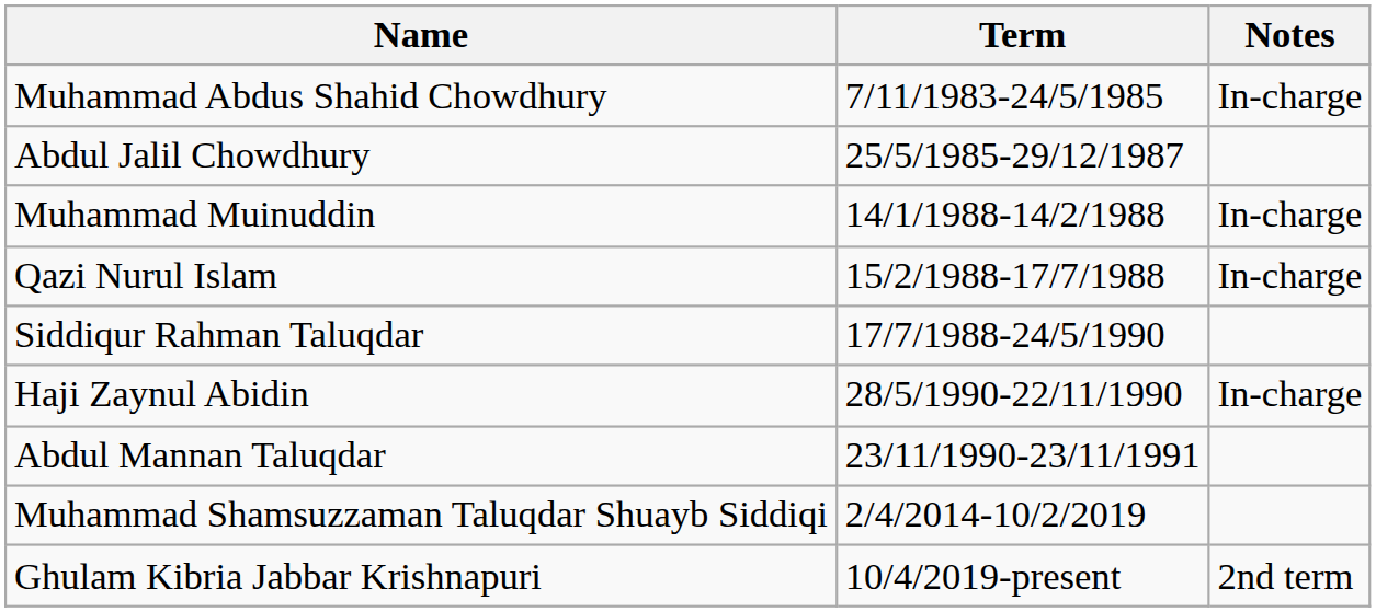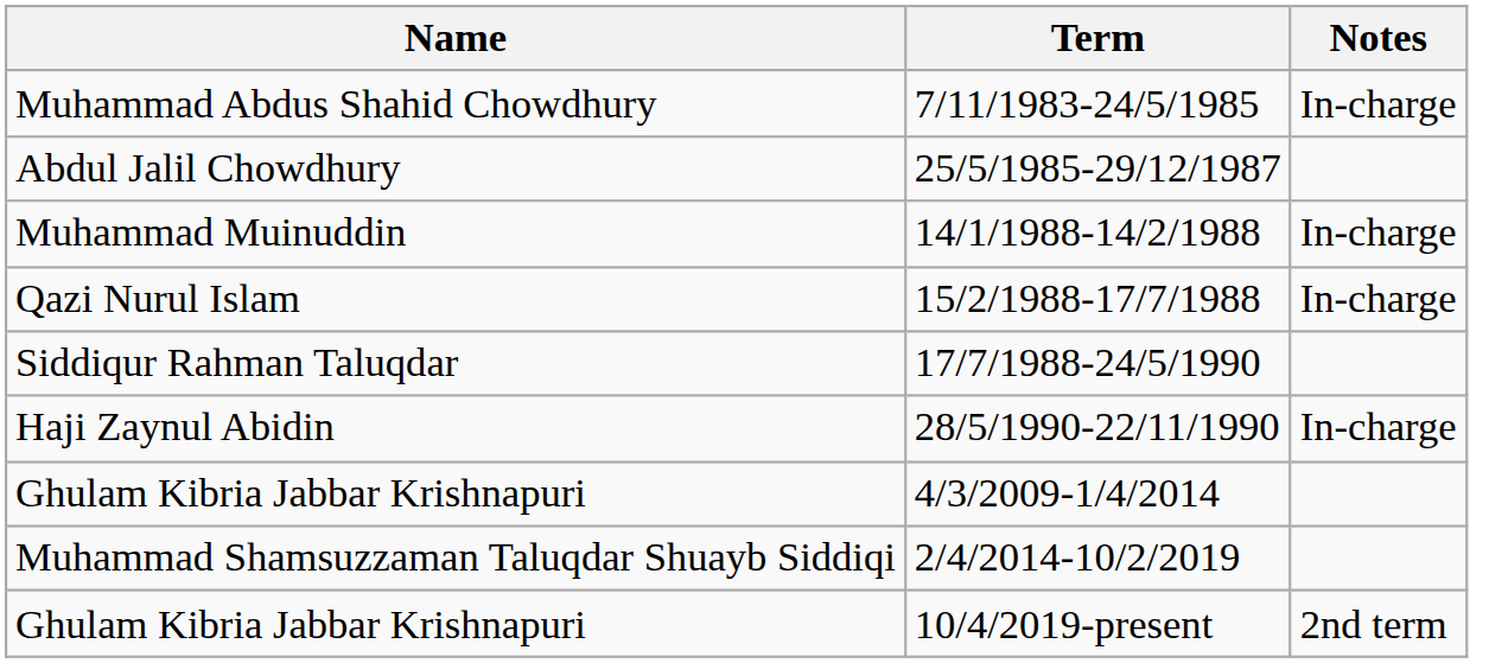- row: Abdul Mannan Taluqdar | 23/11/1990-23/11/1991
+ row: Ghulam Kibria Jabbar Krishnapuri | 4/3/2009-1/4/2014
